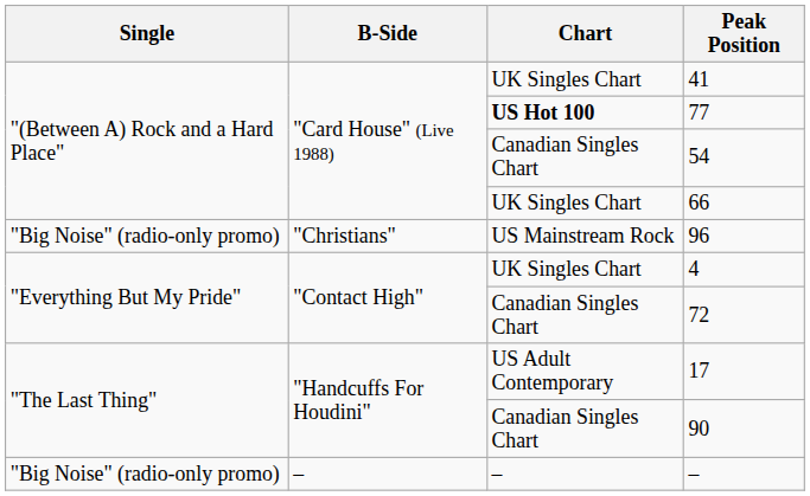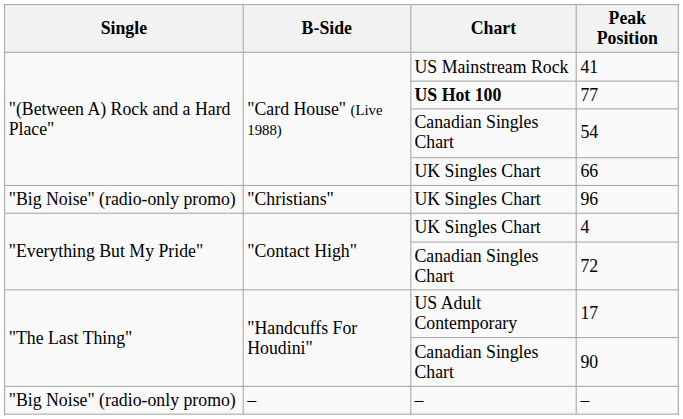41 | Chart: UK Singles Chart -> US Mainstream Rock
96 | Chart: US Mainstream Rock -> UK Singles Chart
